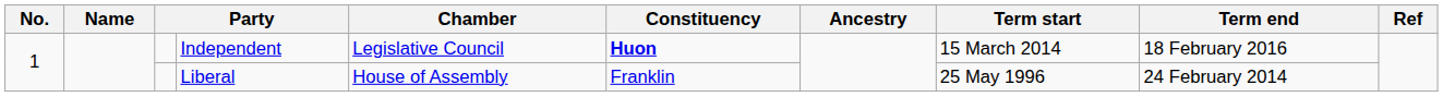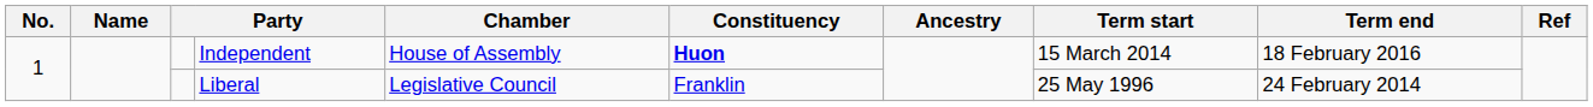Independent | Chamber: Legislative Council -> House of Assembly
Liberal | Chamber: House of Assembly -> Legislative Council
